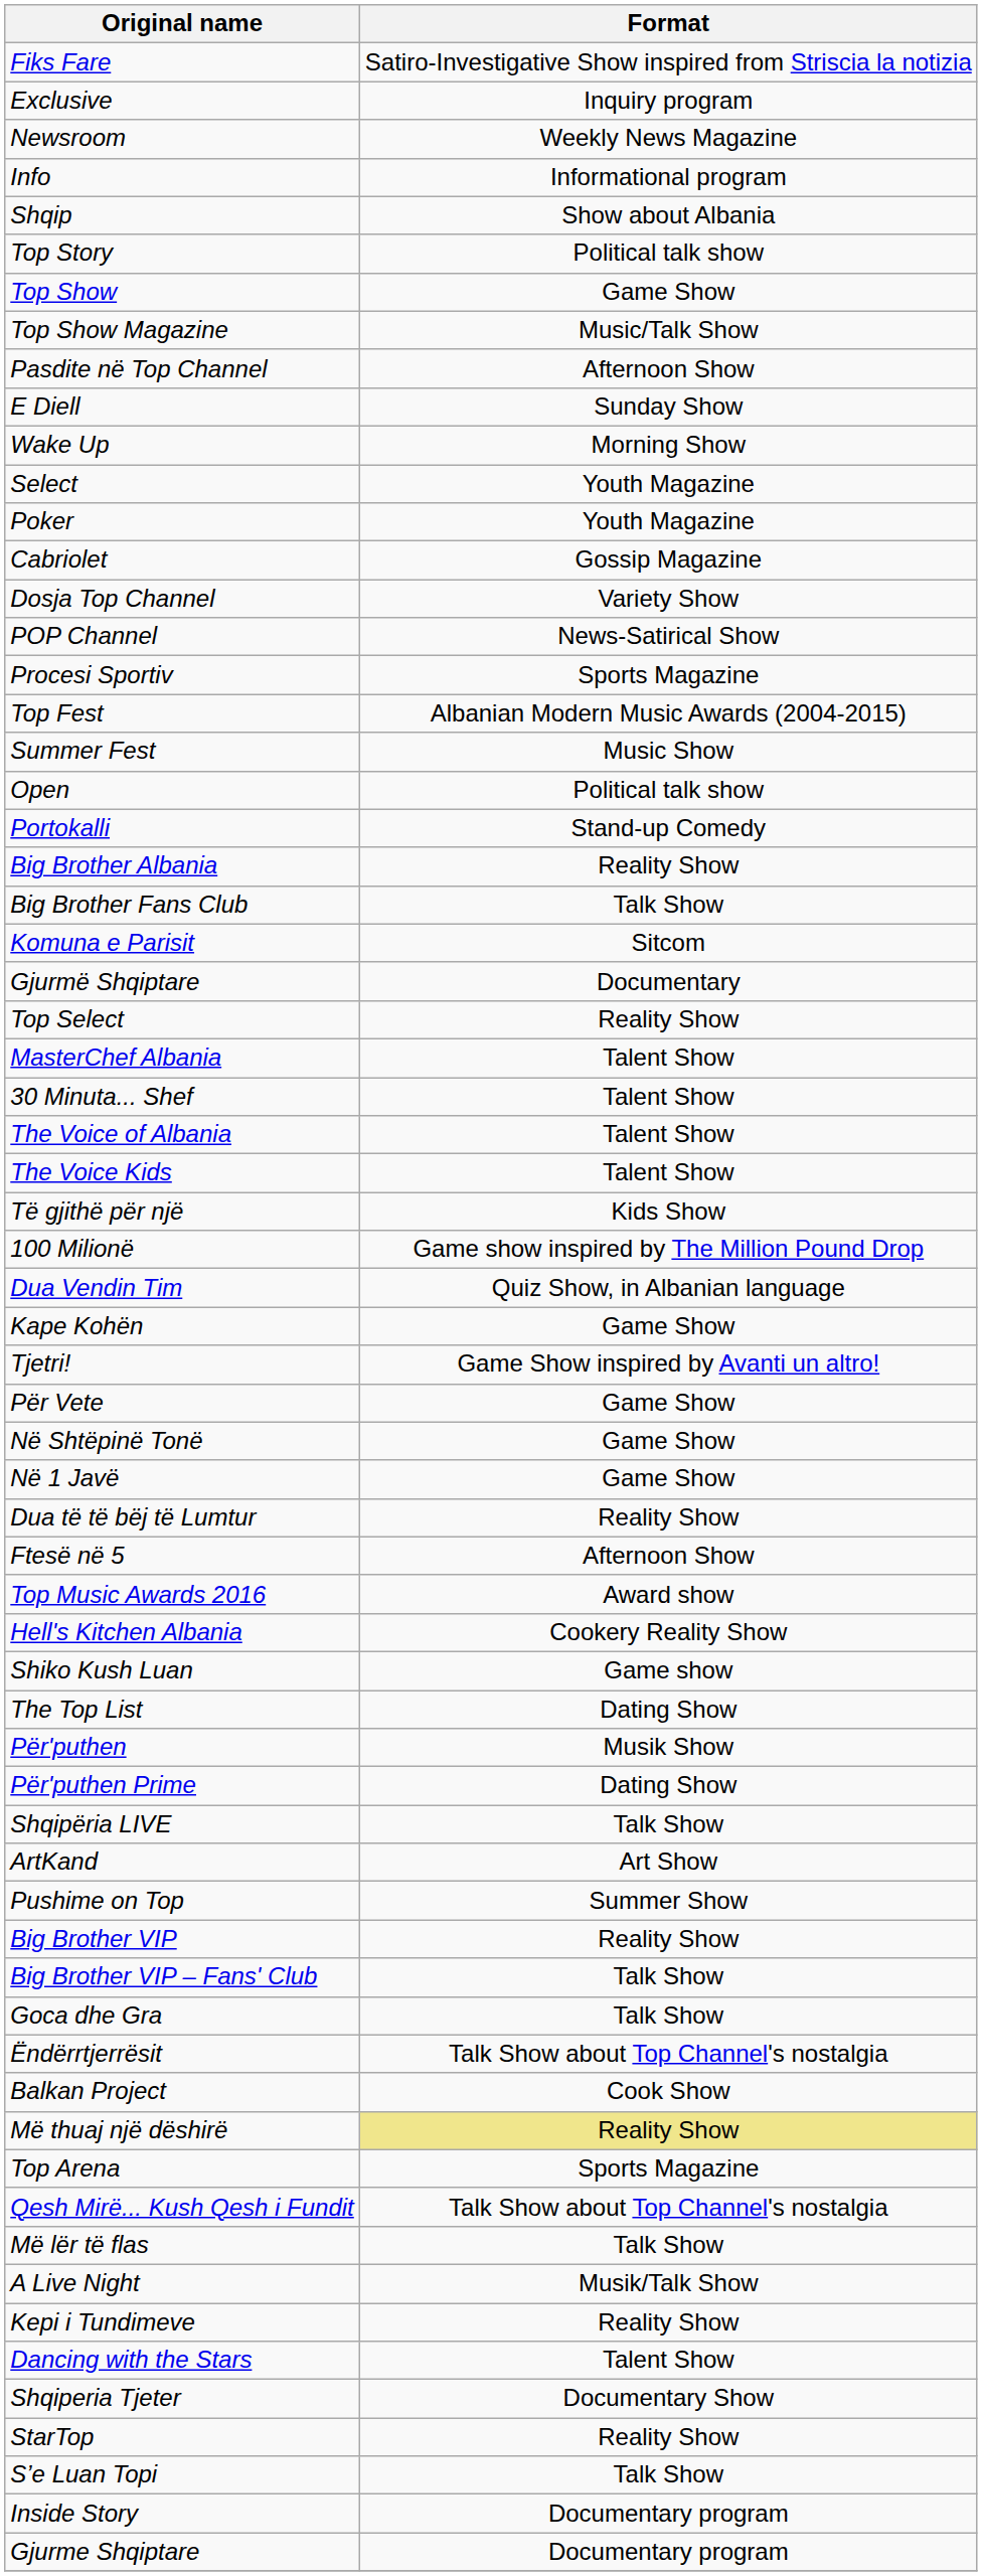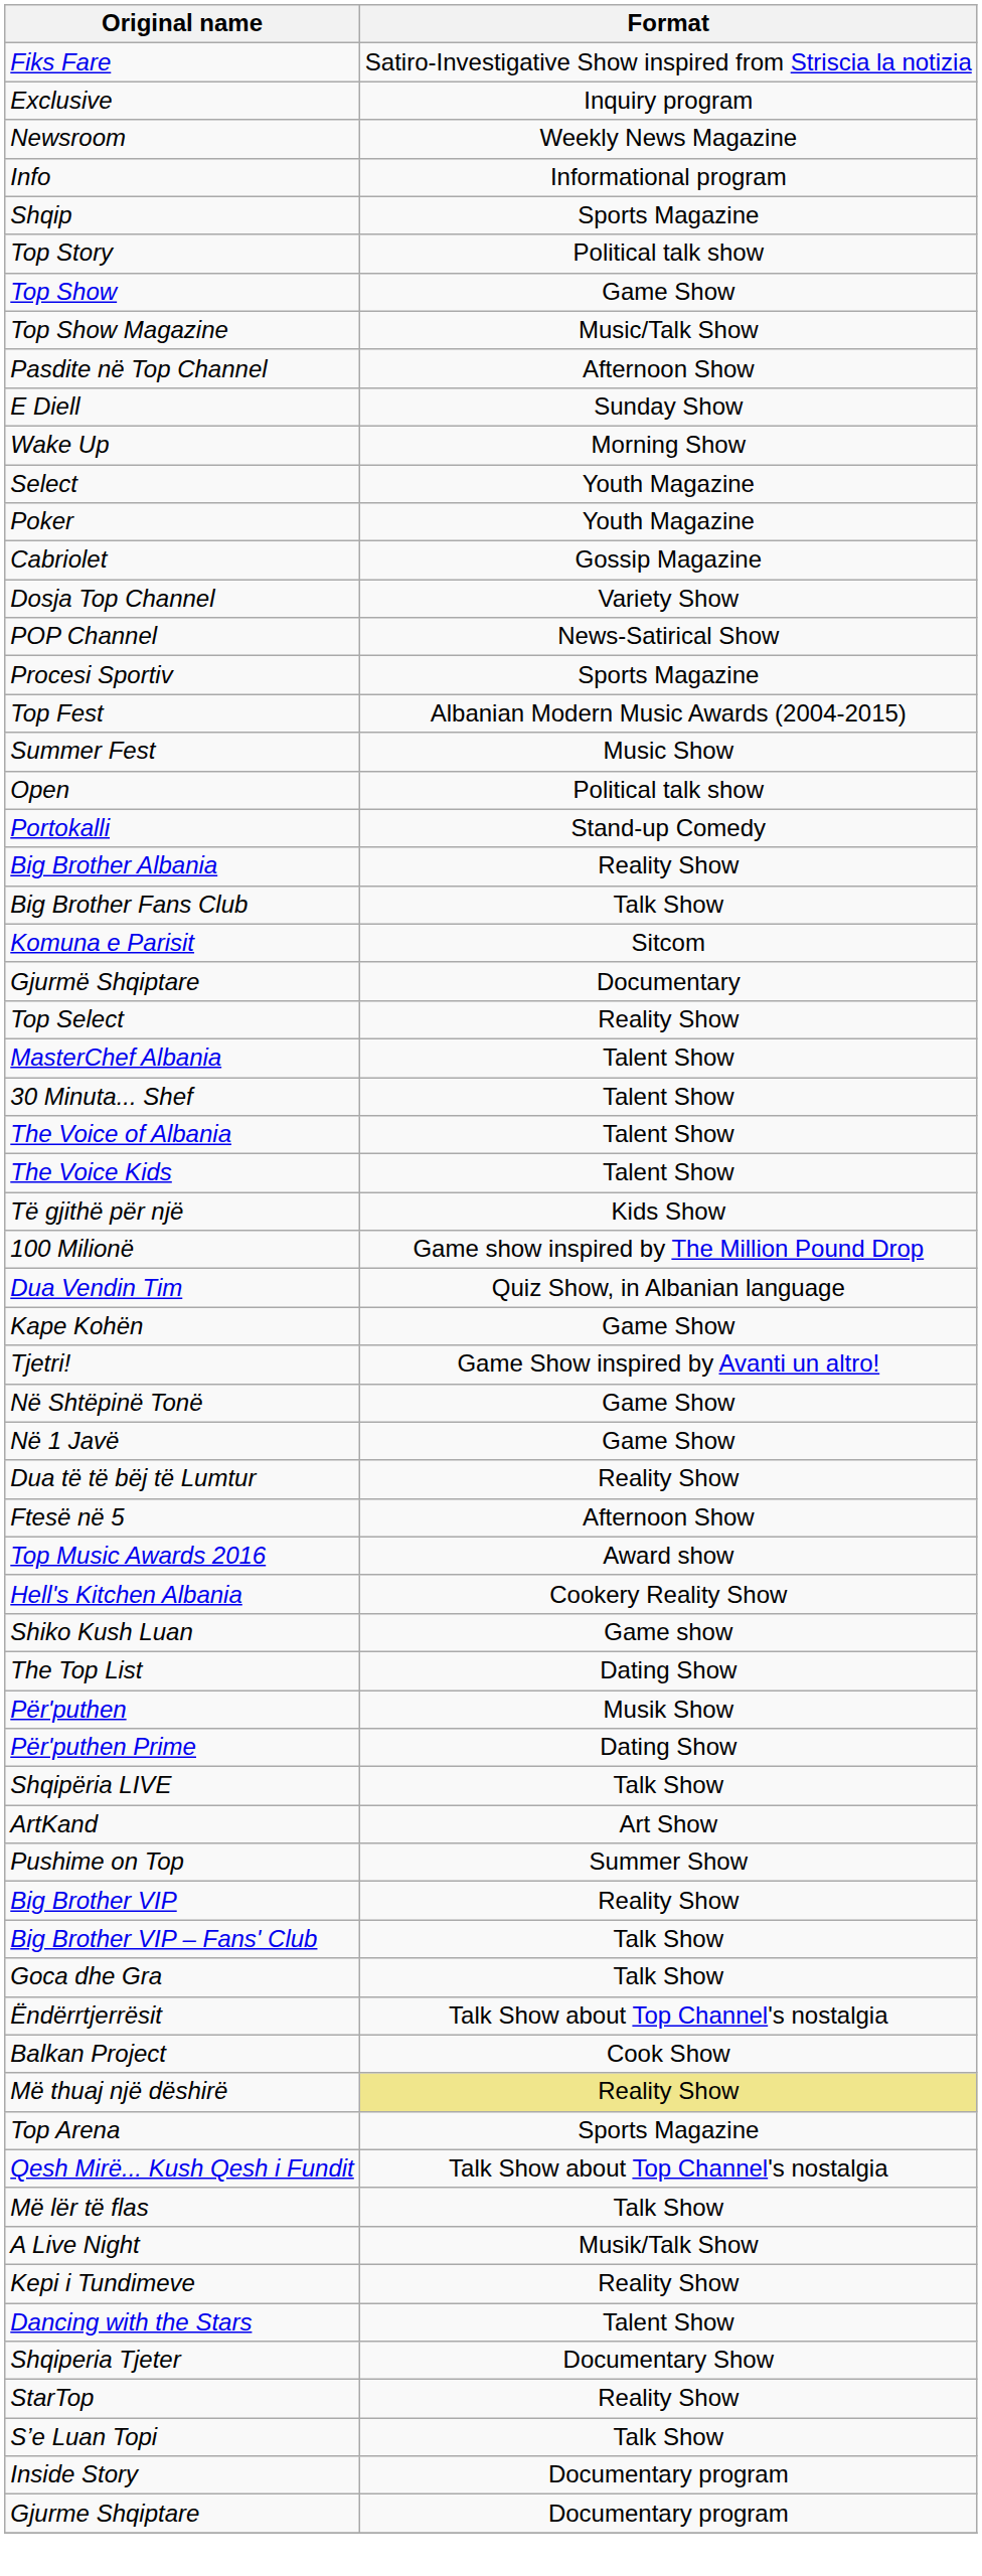Shqip | Format: Show about Albania -> Sports Magazine
- row: Për Vete | Game Show
